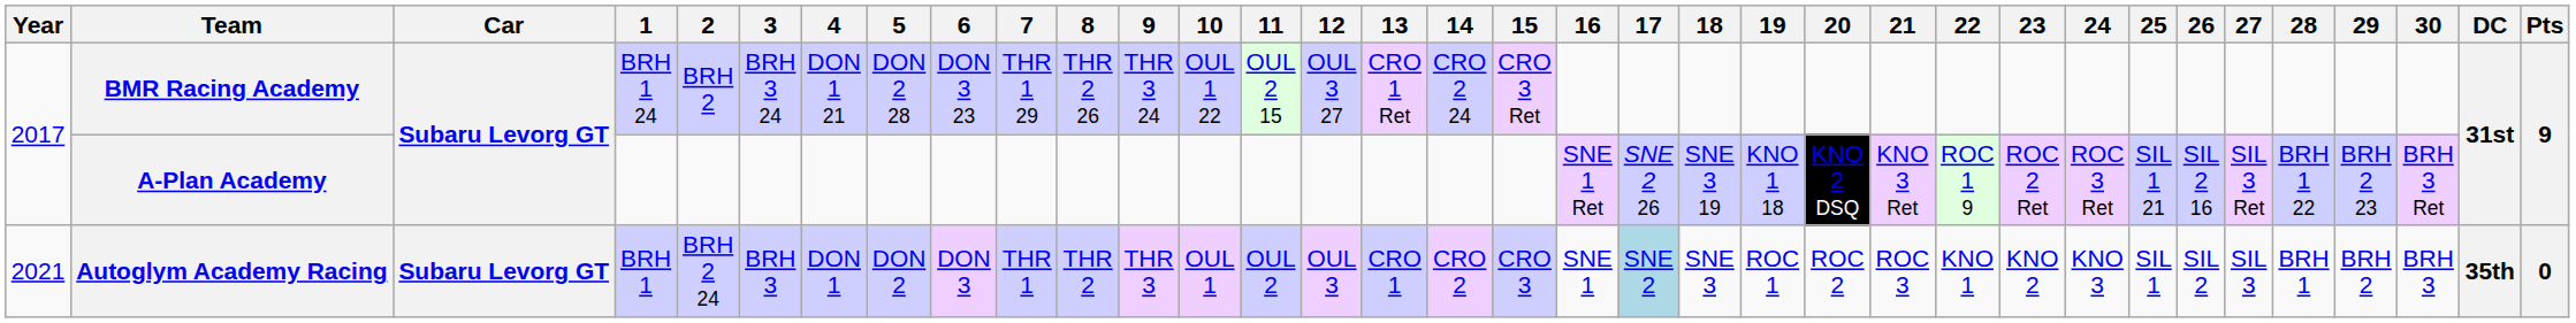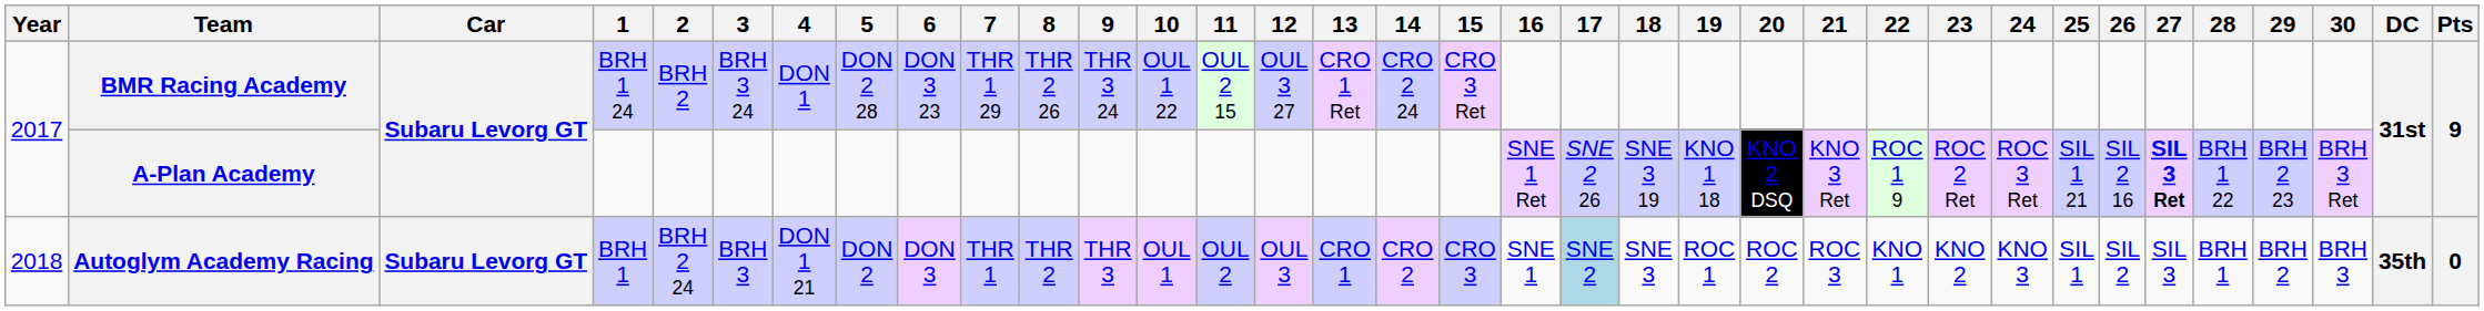BMR Racing Academy | 4: DON 1 21 -> DON 1
A-Plan Academy | 27: normal -> bold
Autoglym Academy Racing | Year: 2021 -> 2018
Autoglym Academy Racing | 4: DON 1 -> DON 1 21
